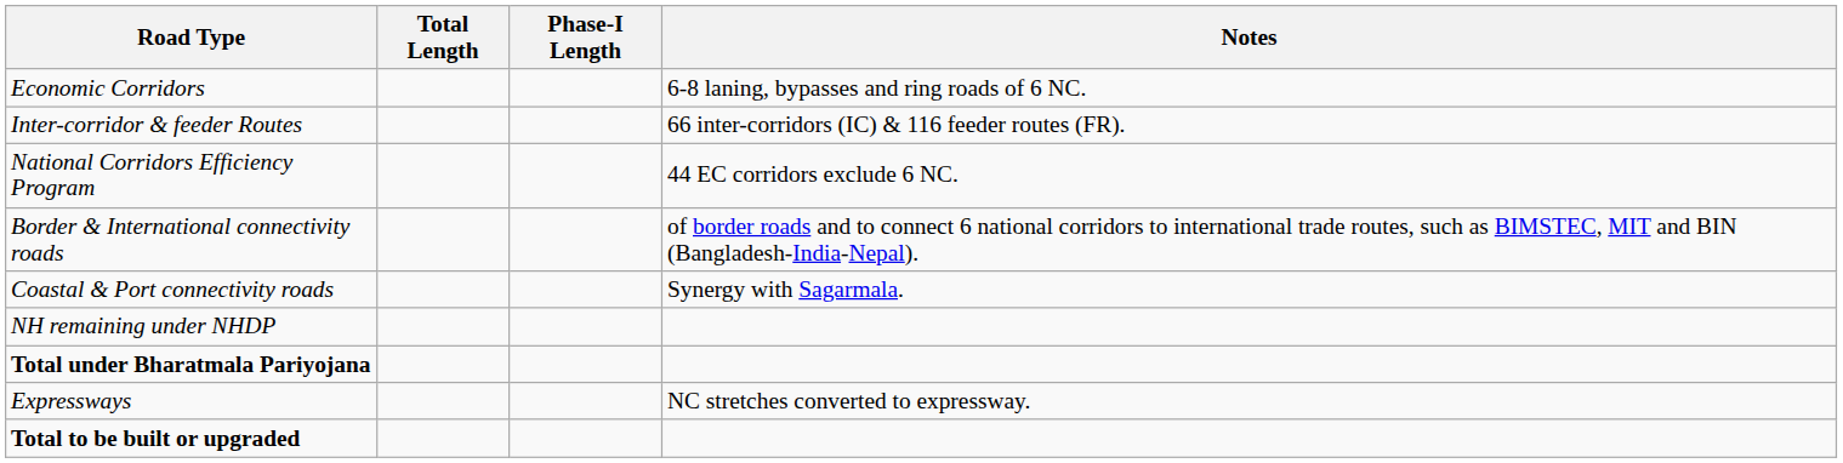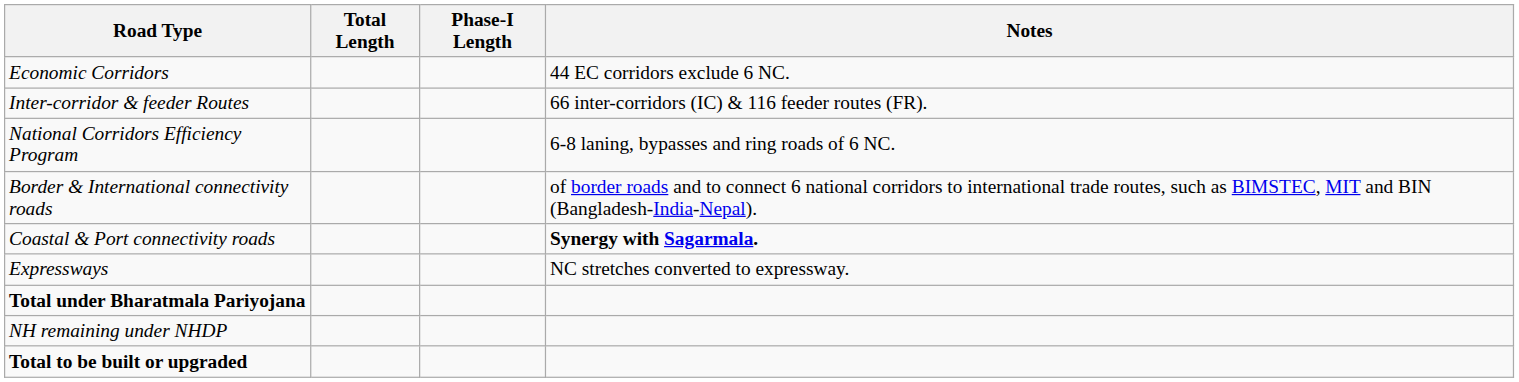Economic Corridors | Notes: 6-8 laning, bypasses and ring roads of 6 NC. -> 44 EC corridors exclude 6 NC.
National Corridors Efficiency Program | Notes: 44 EC corridors exclude 6 NC. -> 6-8 laning, bypasses and ring roads of 6 NC.
Coastal & Port connectivity roads | Notes: normal -> bold
rows swapped: Expressways <-> NH remaining under NHDP
